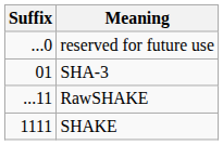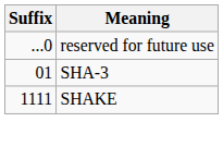- row: ...11 | RawSHAKE
